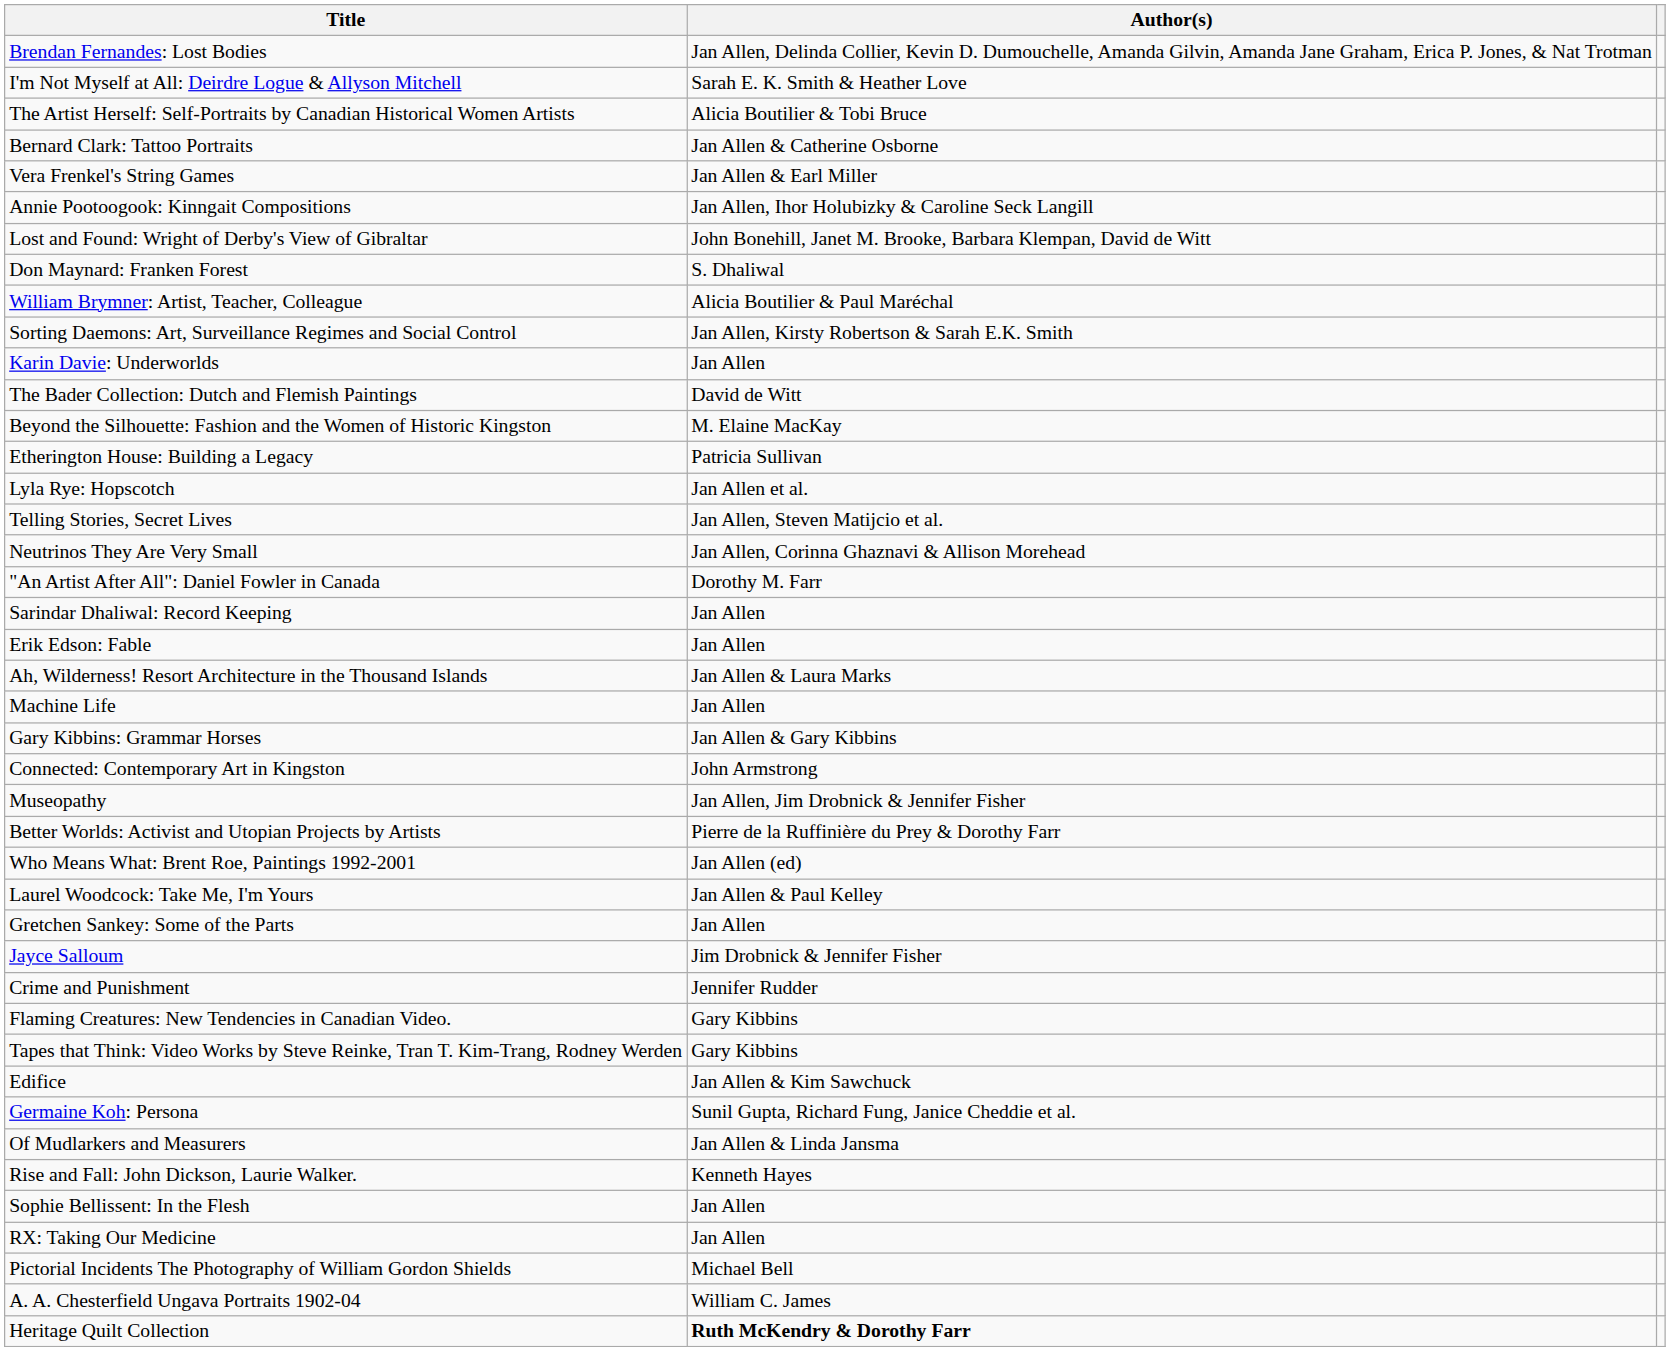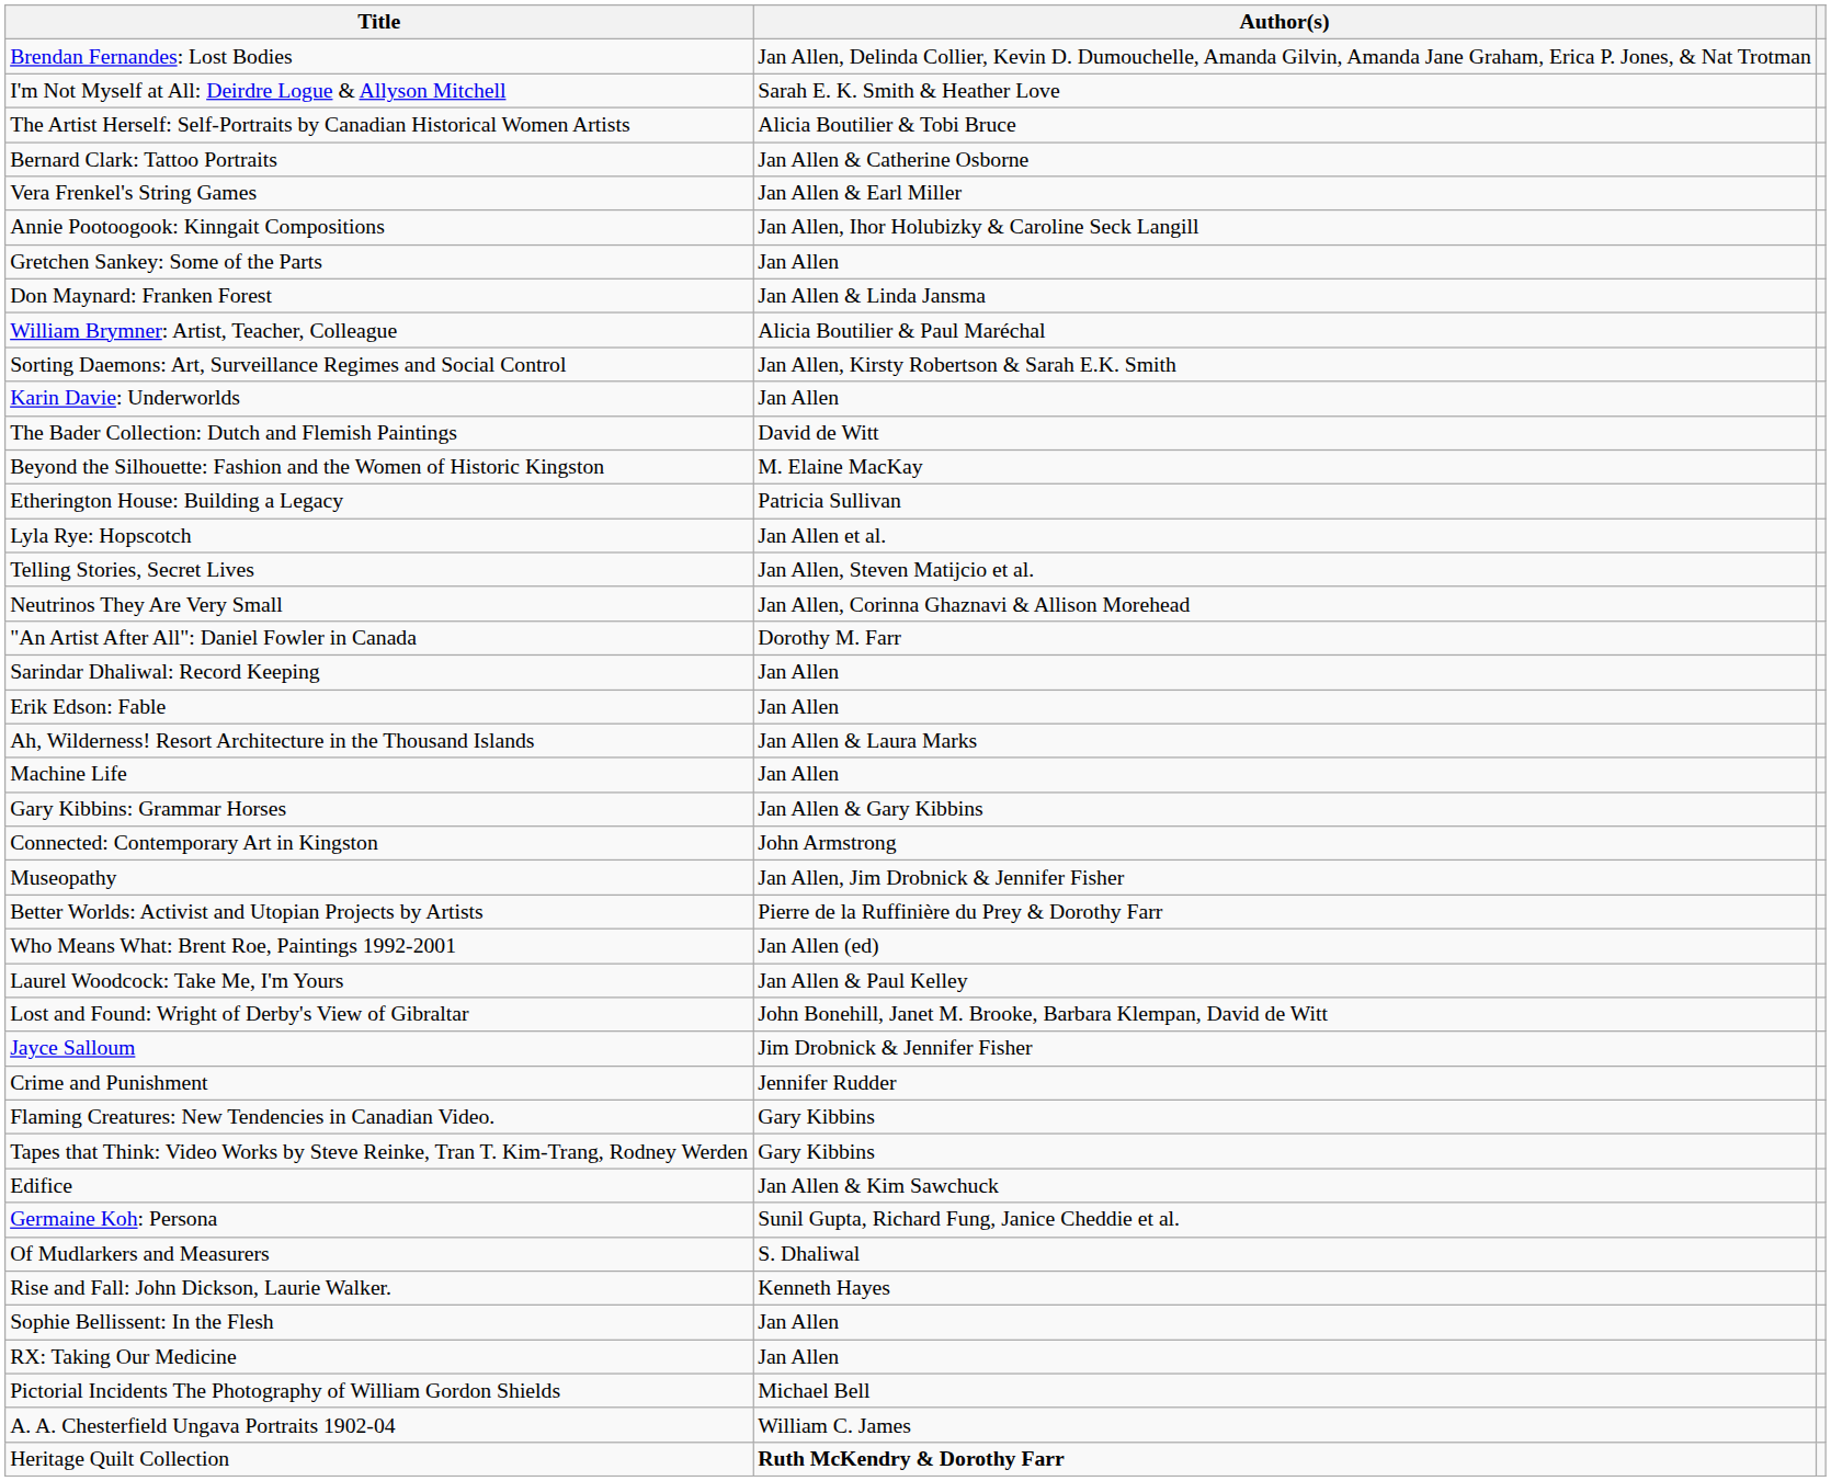rows swapped: Lost and Found: Wright of Derby's View of Gibraltar <-> Gretchen Sankey: Some of the Parts
Don Maynard: Franken Forest | Author(s): S. Dhaliwal -> Jan Allen & Linda Jansma
Of Mudlarkers and Measurers | Author(s): Jan Allen & Linda Jansma -> S. Dhaliwal
